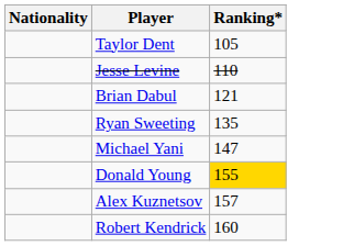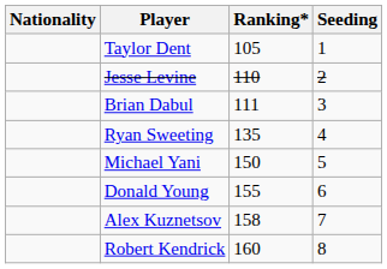+ column: Seeding | 1 | 2 | 3 | 4 | 5 | 6 | 7 | 8
Brian Dabul | Ranking*: 121 -> 111
Michael Yani | Ranking*: 147 -> 150
Donald Young | Ranking*: gold background -> no background
Alex Kuznetsov | Ranking*: 157 -> 158
